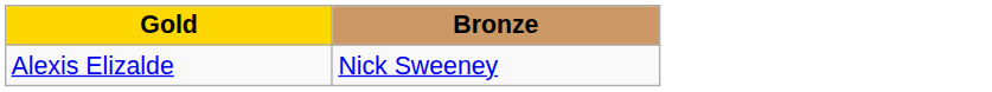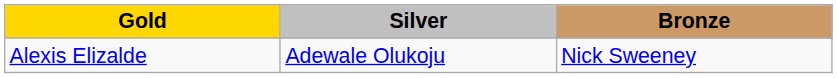+ column: Silver | Adewale Olukoju
